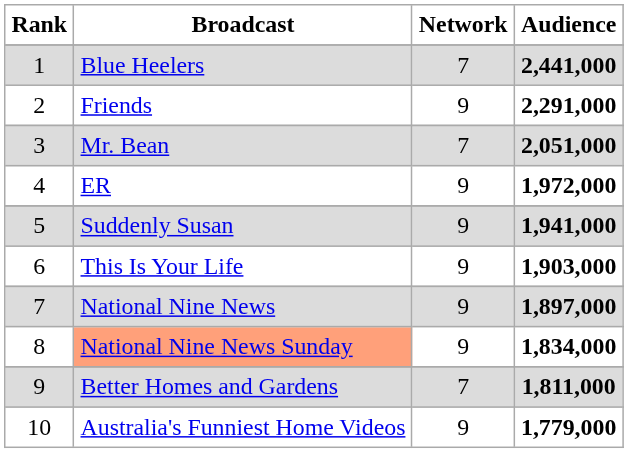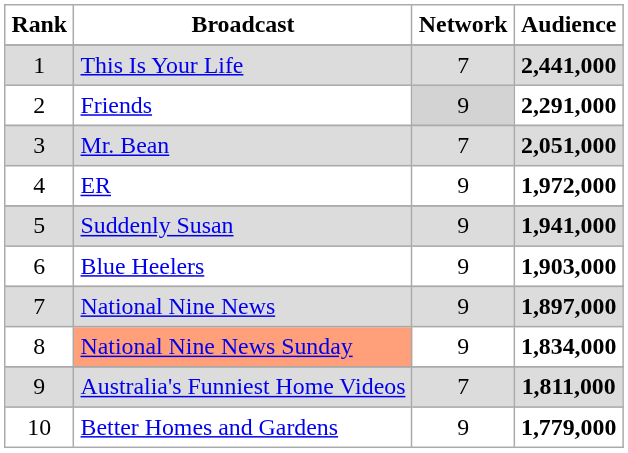2,441,000 | Broadcast: Blue Heelers -> This Is Your Life
2,291,000 | Network: no background -> lightgrey background
1,903,000 | Broadcast: This Is Your Life -> Blue Heelers
1,811,000 | Broadcast: Better Homes and Gardens -> Australia's Funniest Home Videos
1,779,000 | Broadcast: Australia's Funniest Home Videos -> Better Homes and Gardens
